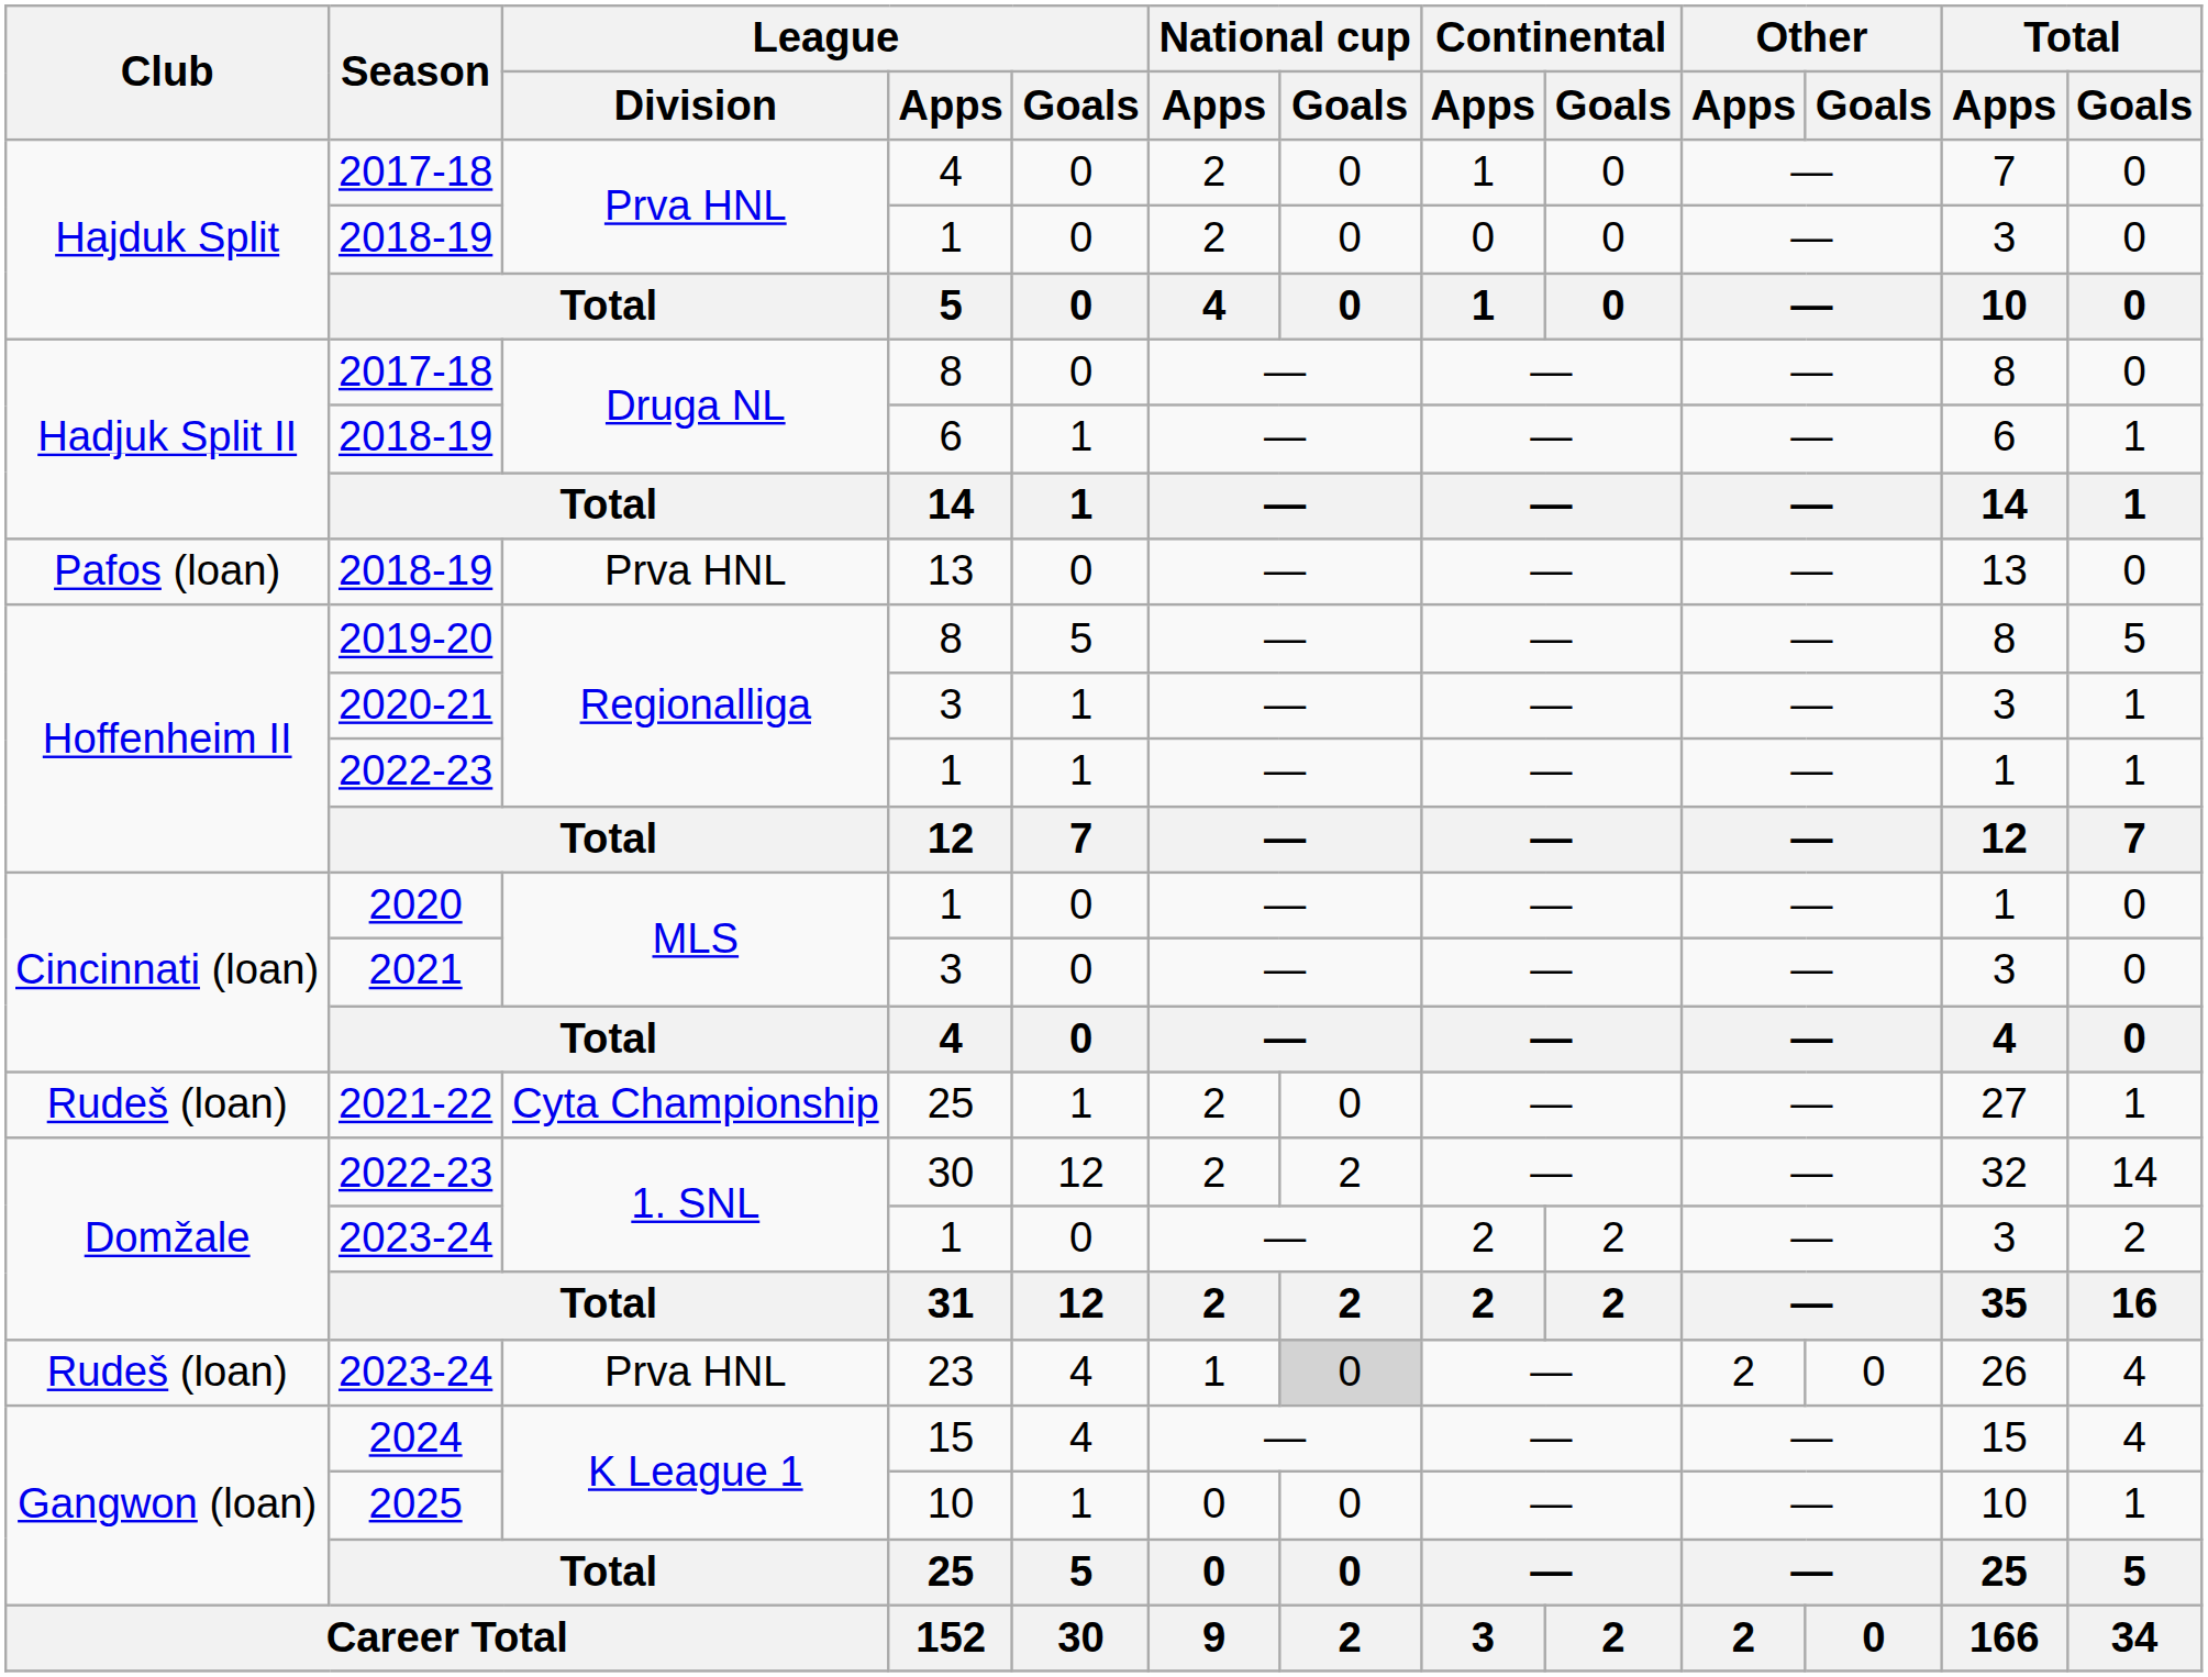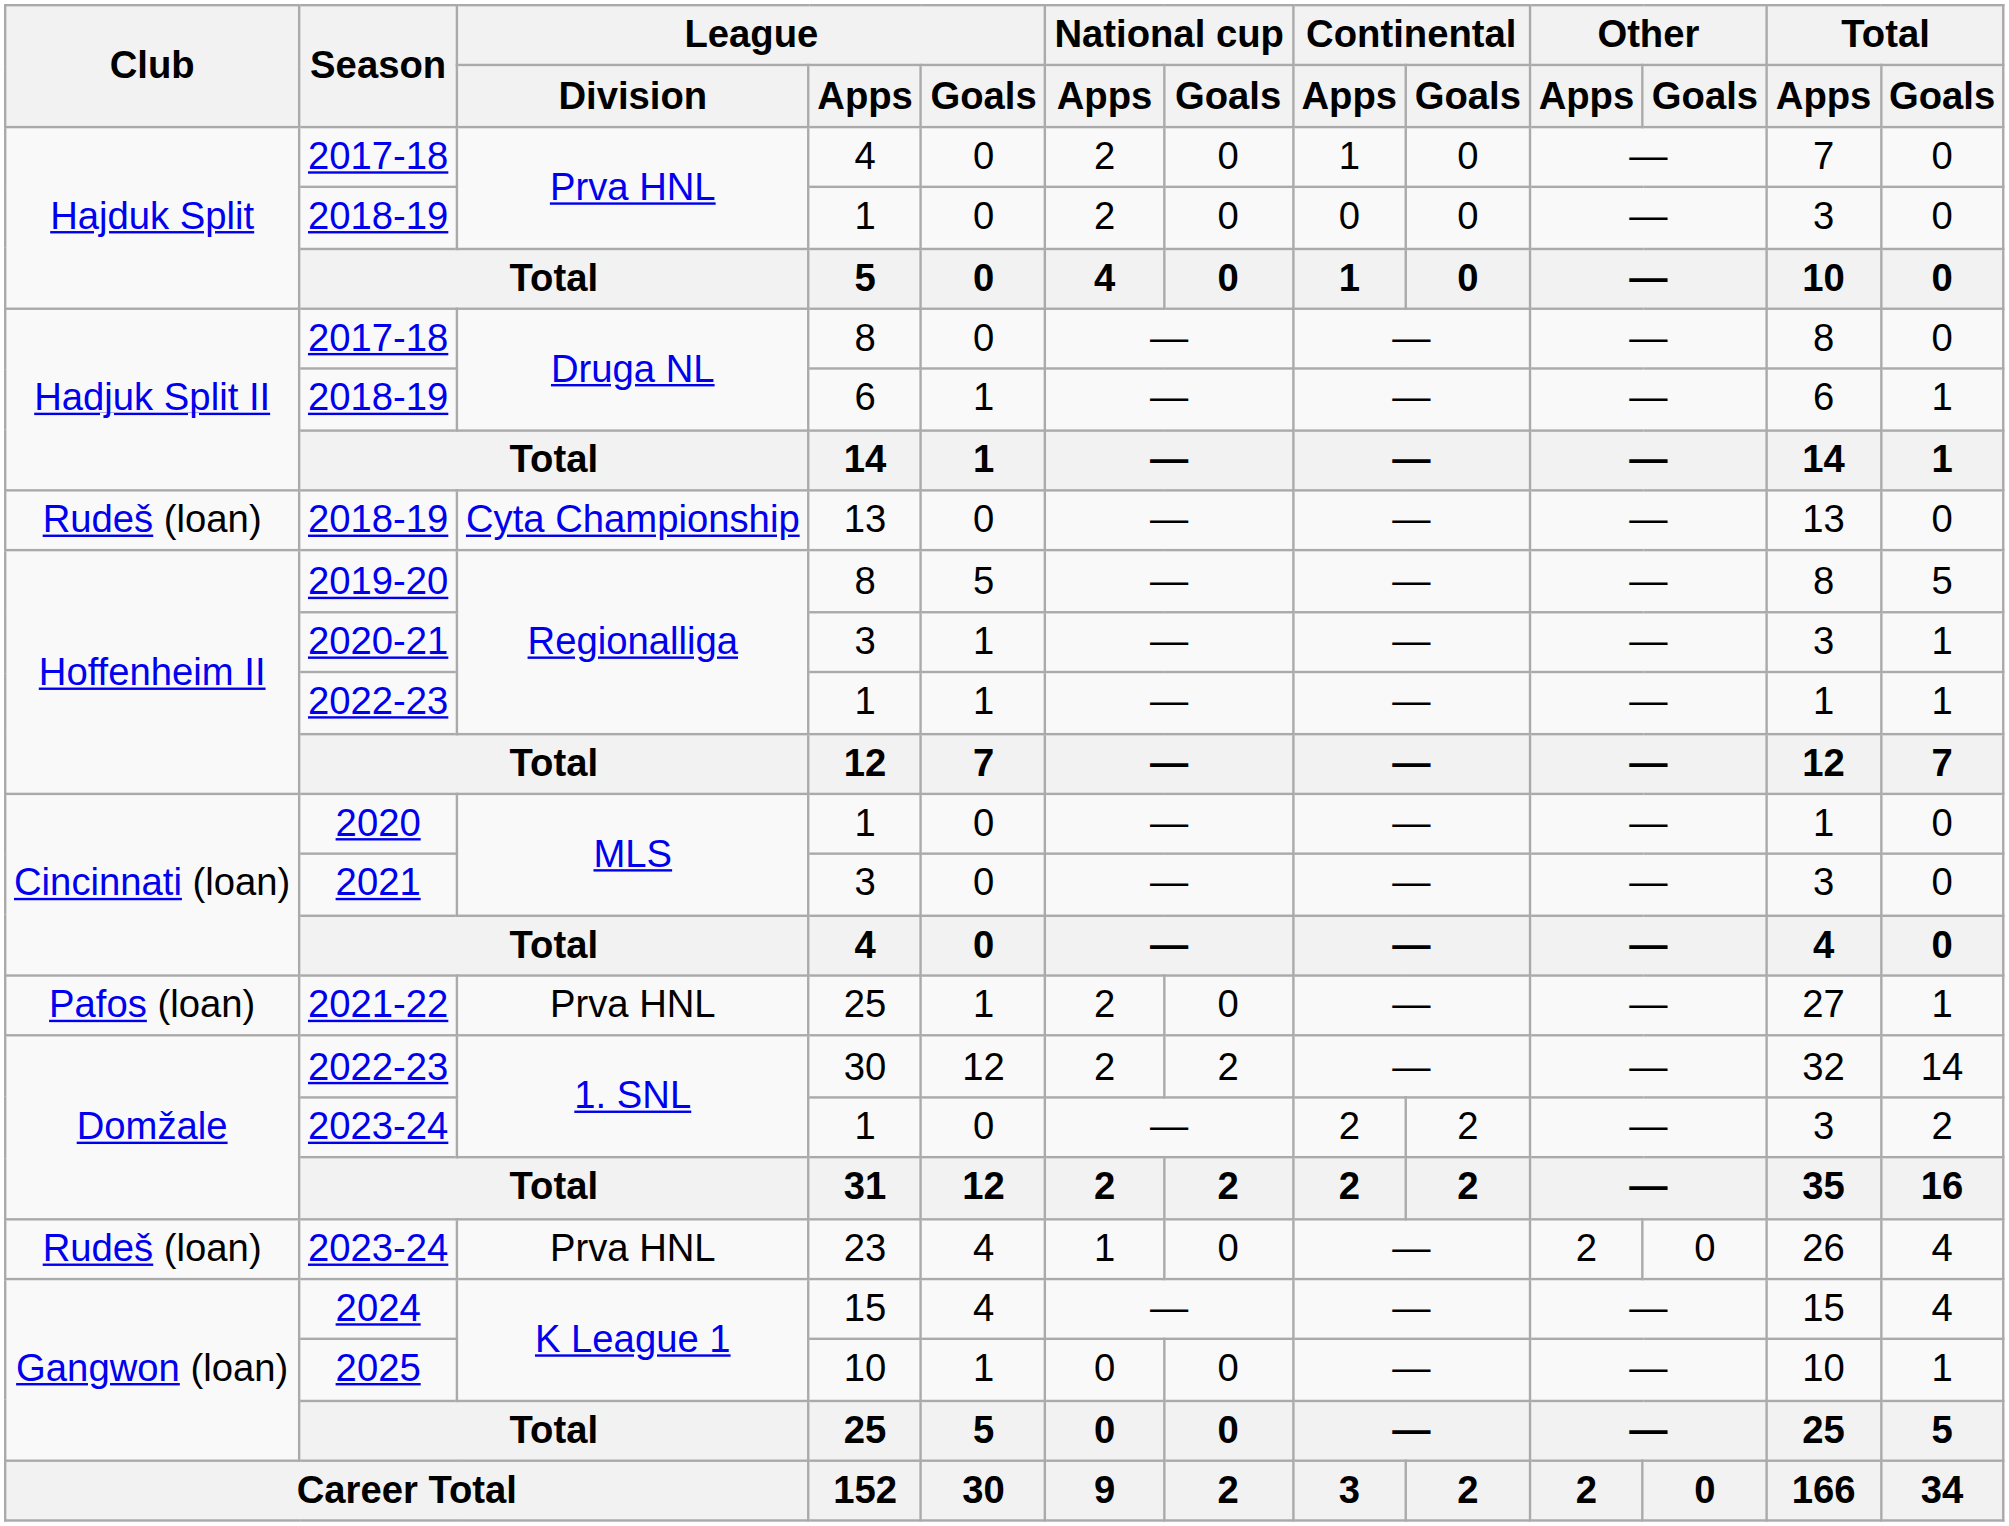2018-19 / 13 | Club: Pafos (loan) -> Rudeš (loan)
2018-19 / 13 | League / Division: Prva HNL -> Cyta Championship
2021-22 | Club: Rudeš (loan) -> Pafos (loan)
2021-22 | League / Division: Cyta Championship -> Prva HNL
2023-24 / 23 | National cup / Goals: lightgrey background -> no background
